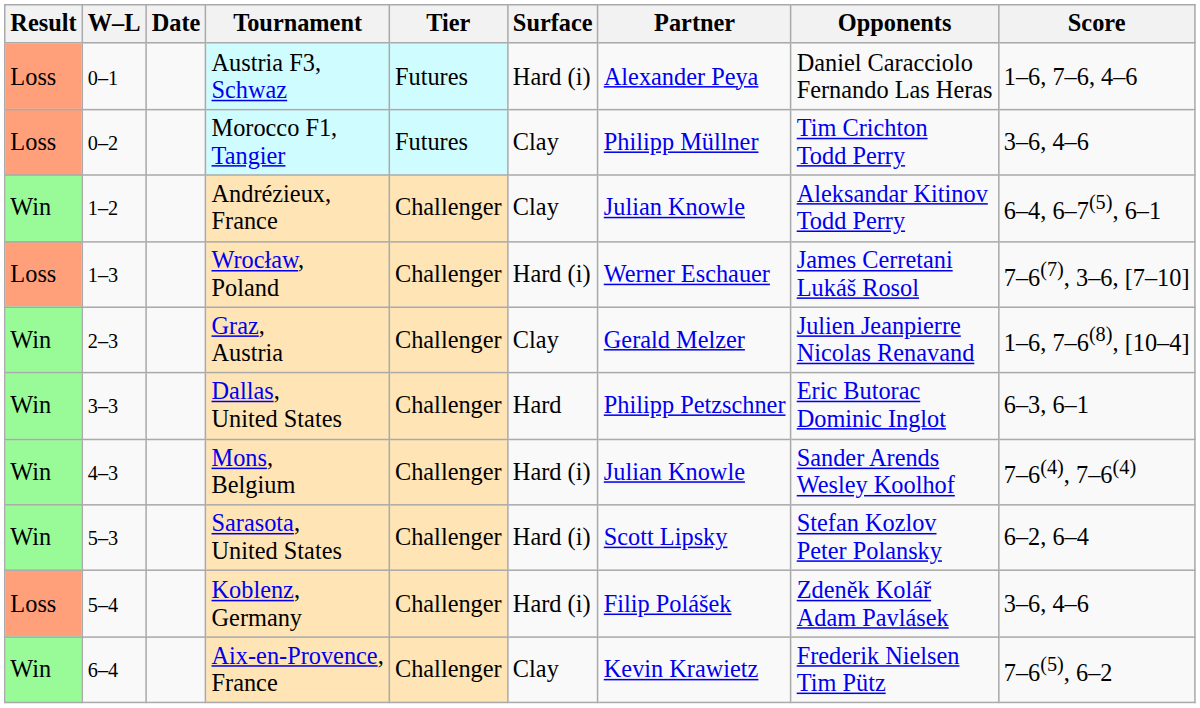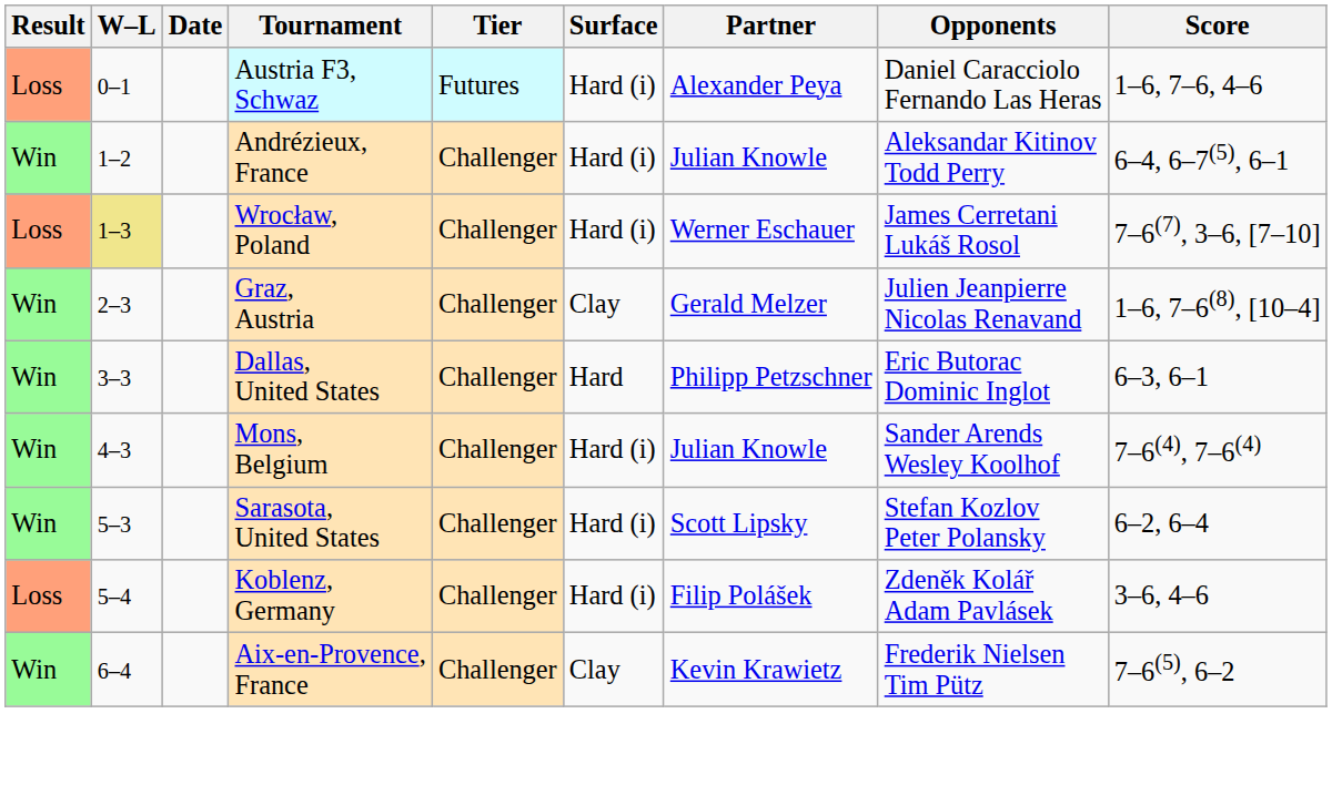- row: Loss | 0–2 | Morocco F1, Tangier | Futures | Clay | Philipp Müllner | Tim Crichton Todd Perry | 3–6, 4–6
Andrézieux, France | Surface: Clay -> Hard (i)
Wrocław, Poland | W–L: no background -> khaki background
